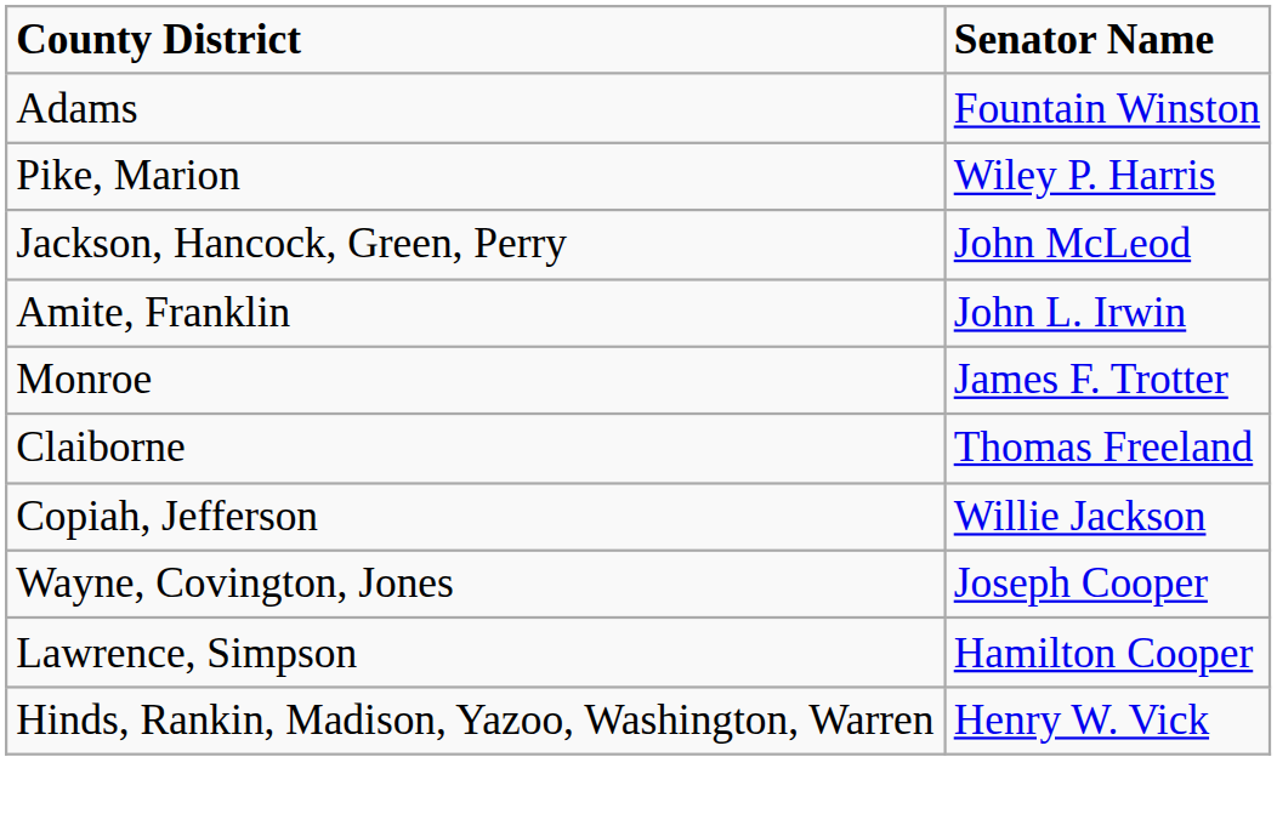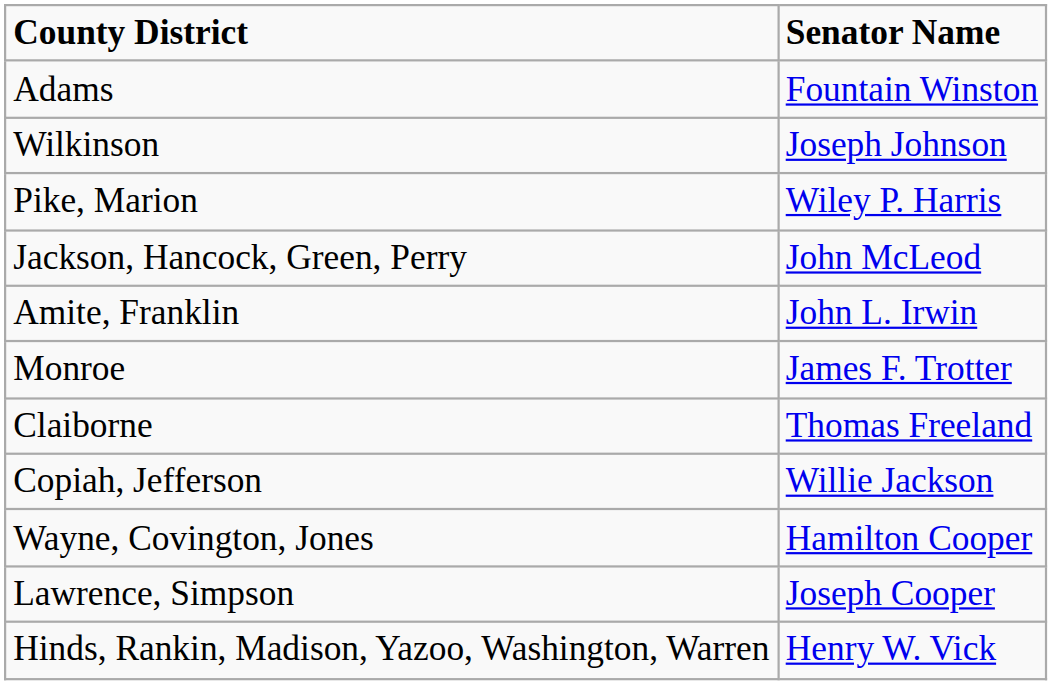+ row: Wilkinson | Joseph Johnson
Wayne, Covington, Jones | Senator Name: Joseph Cooper -> Hamilton Cooper
Lawrence, Simpson | Senator Name: Hamilton Cooper -> Joseph Cooper
